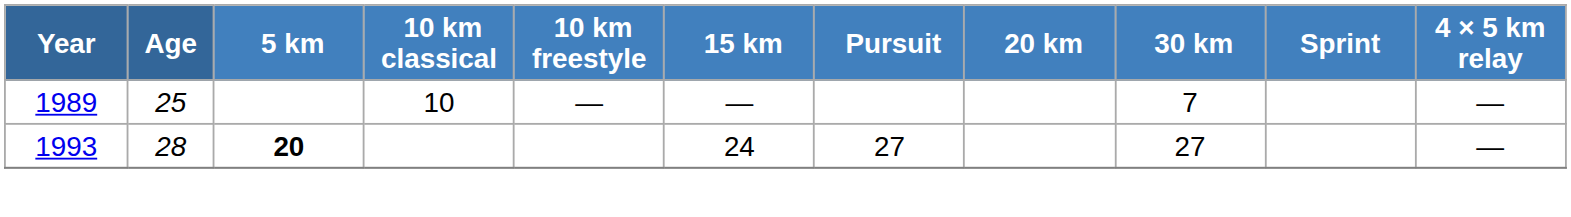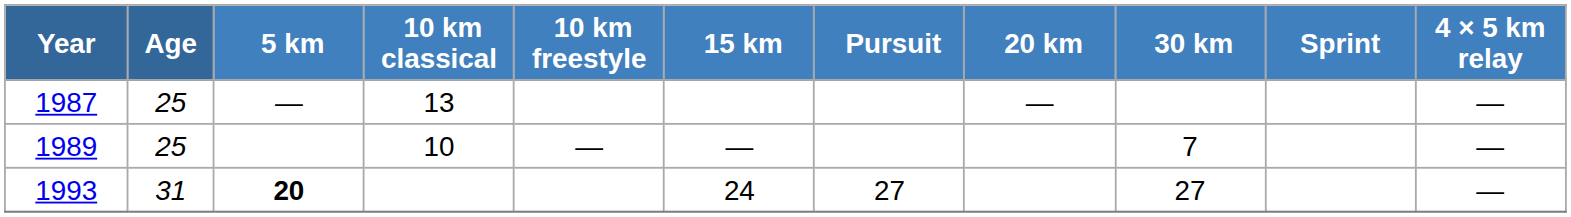+ row: 1987 | 25 | — | 13 | — | —
1993 | Age: 28 -> 31
